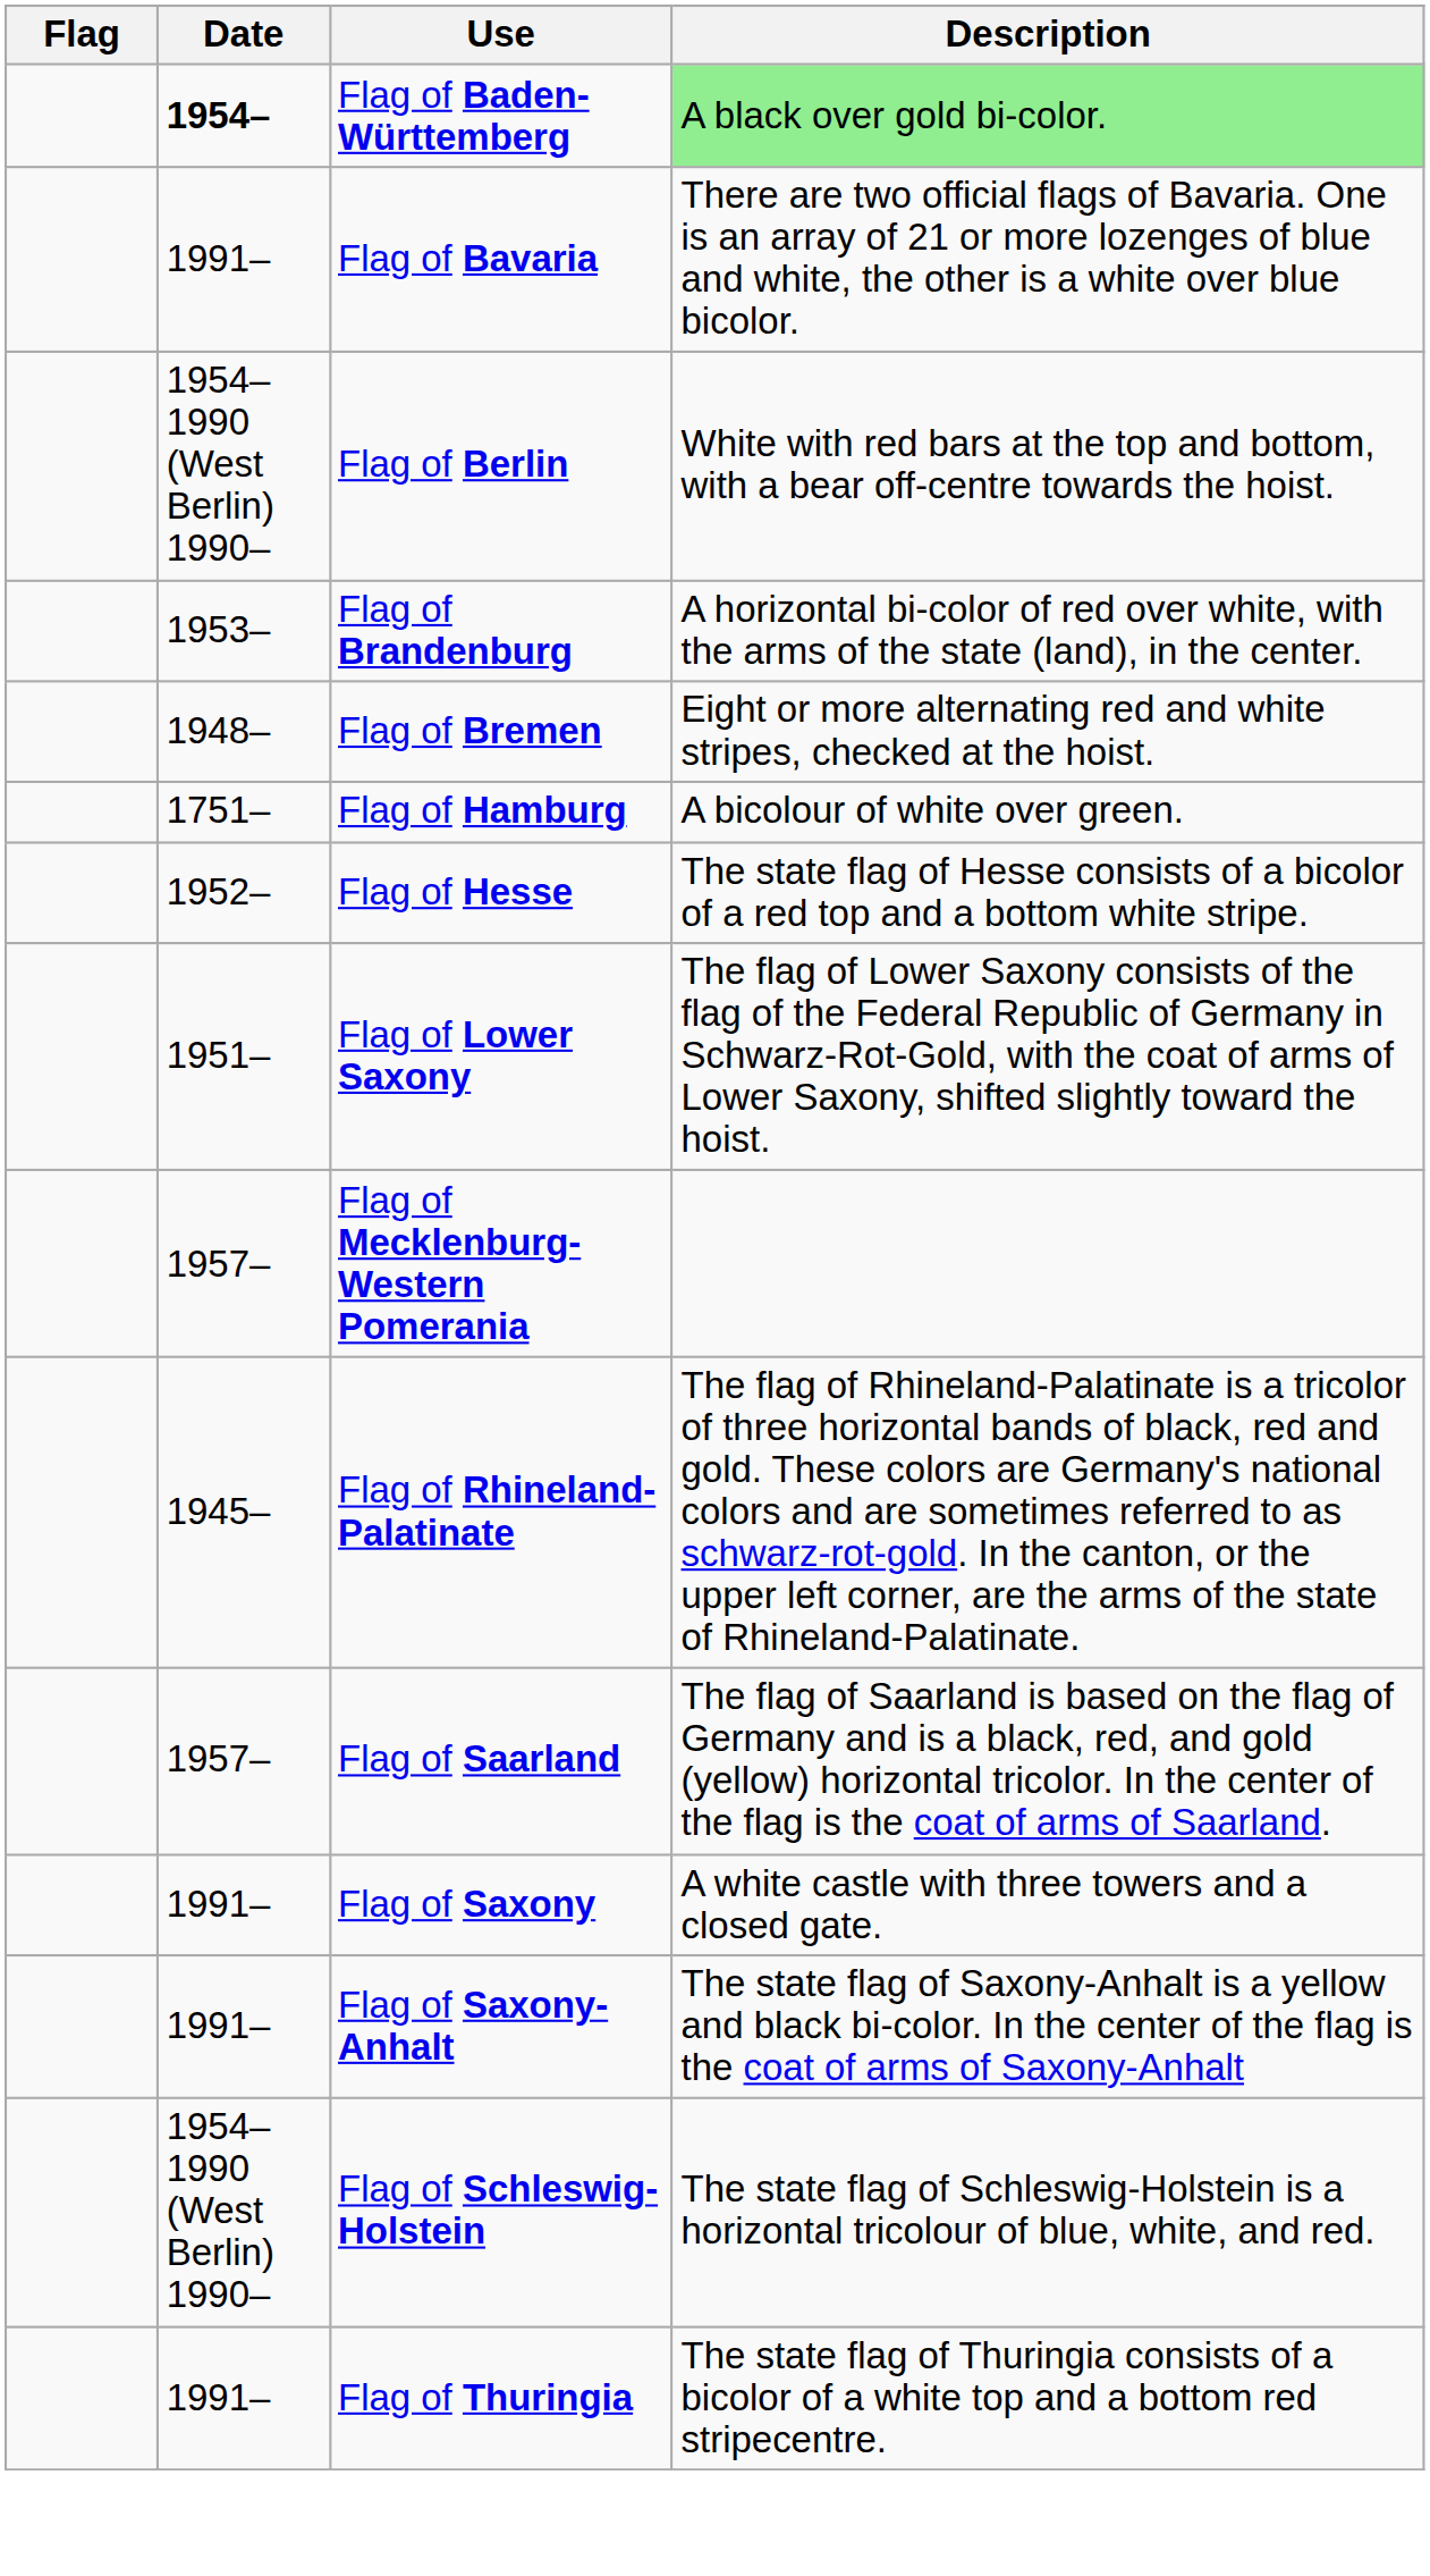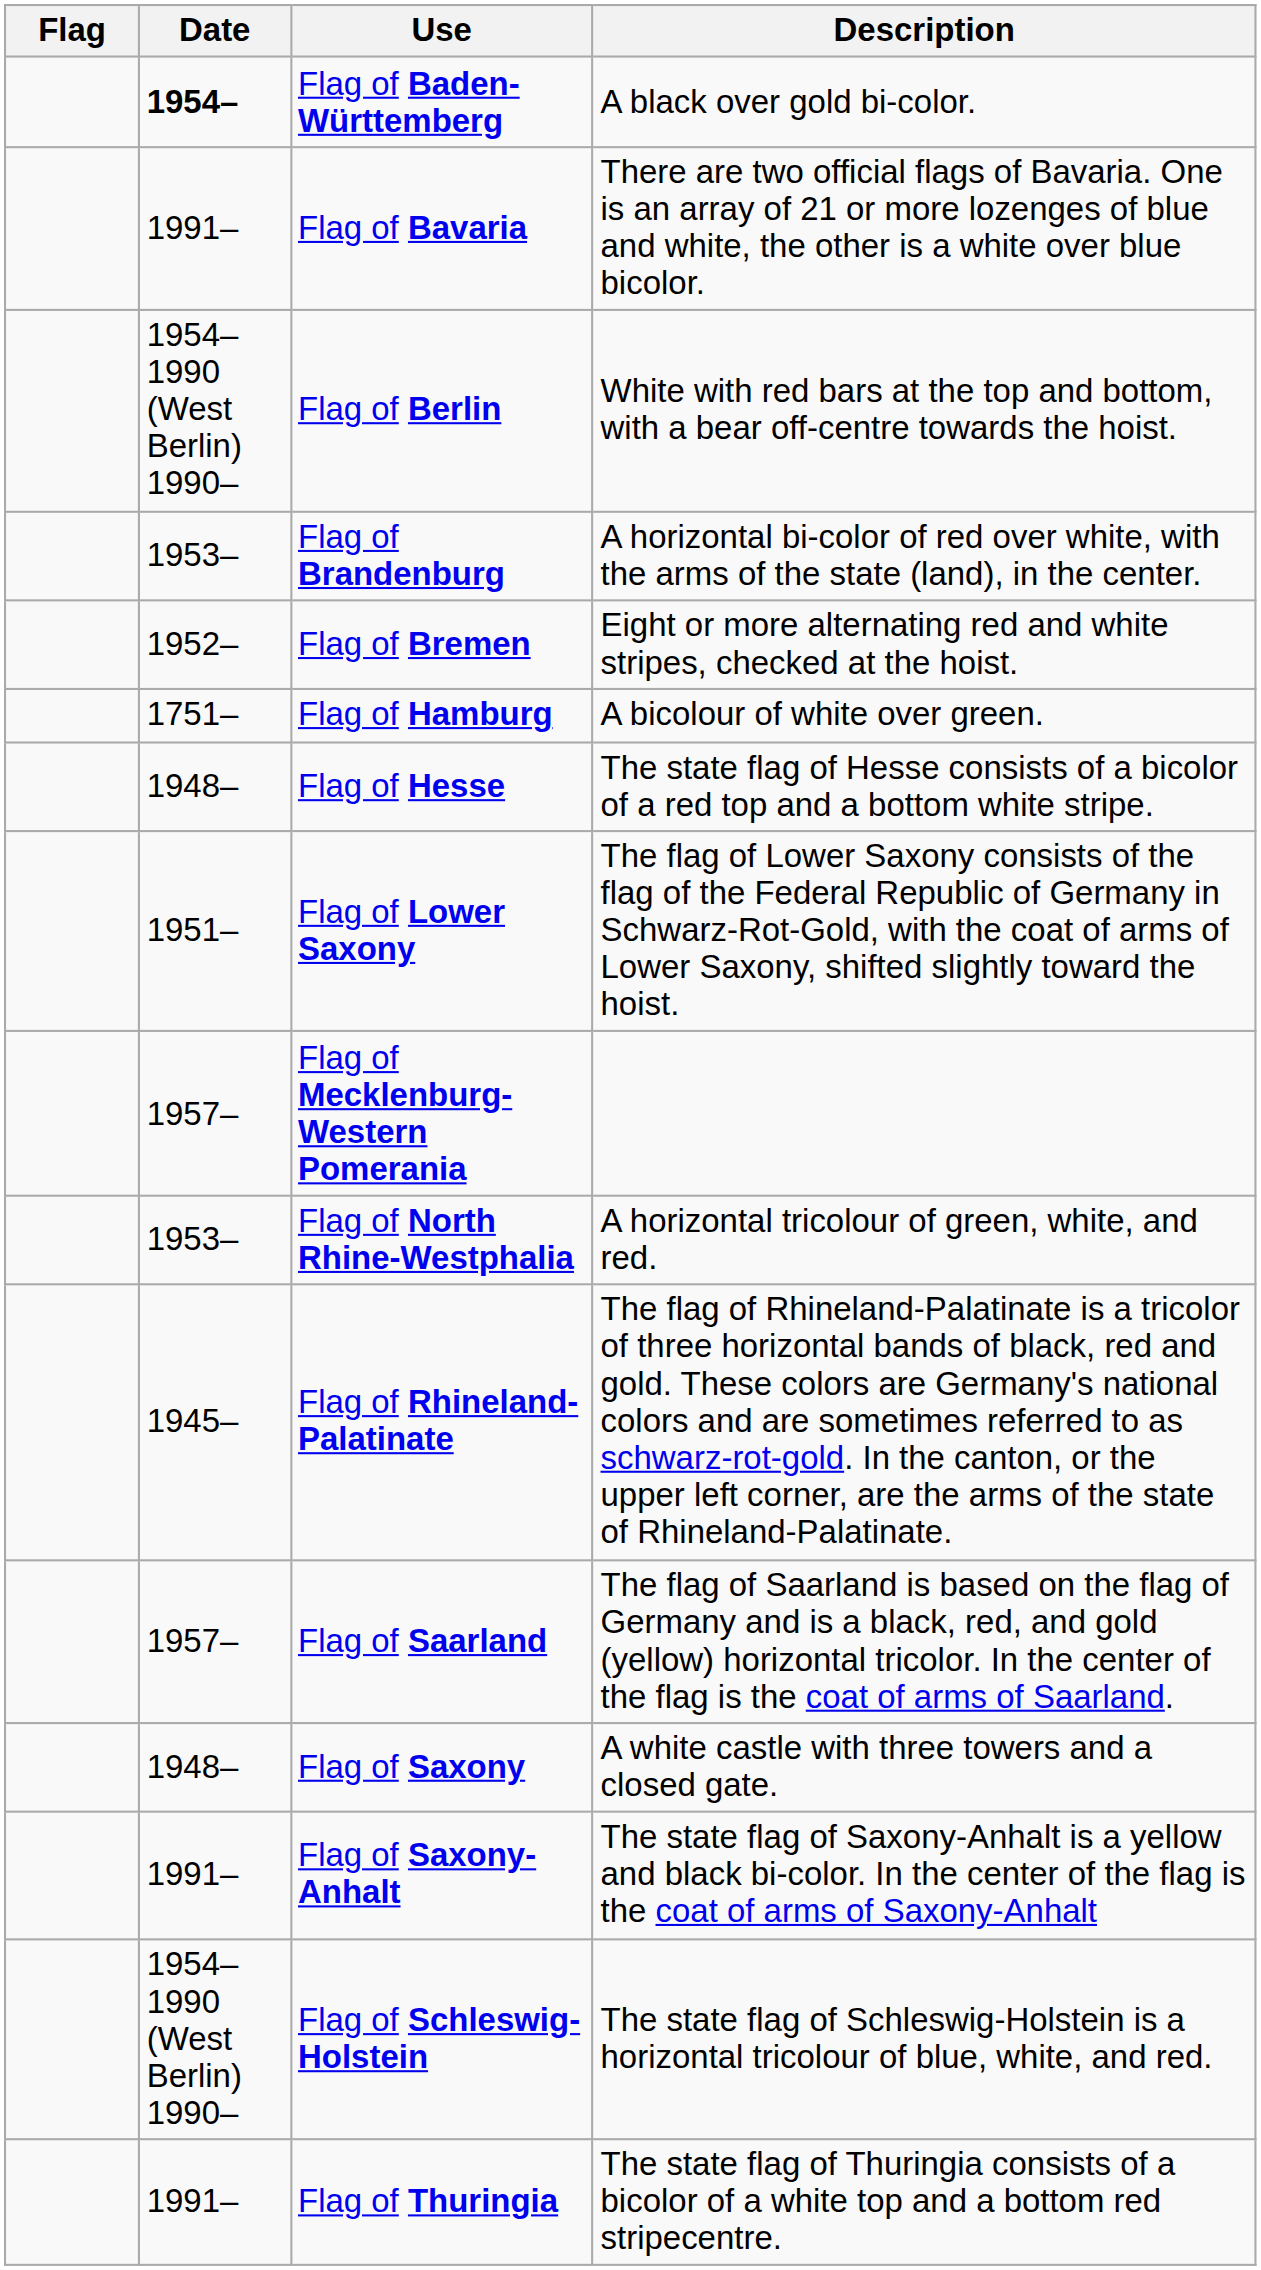Flag of Baden-Württemberg | Description: lightgreen background -> no background
Flag of Bremen | Date: 1948– -> 1952–
Flag of Hesse | Date: 1952– -> 1948–
+ row: 1953– | Flag of North Rhine-Westphalia | A horizontal tricolour of green, white, and red.
Flag of Saxony | Date: 1991– -> 1948–
